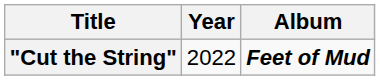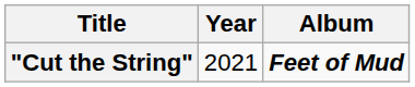"Cut the String" | Year: 2022 -> 2021
